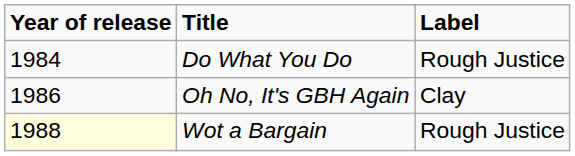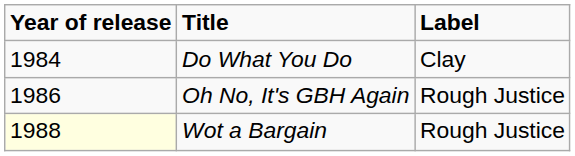Do What You Do | Label: Rough Justice -> Clay
Oh No, It's GBH Again | Label: Clay -> Rough Justice
